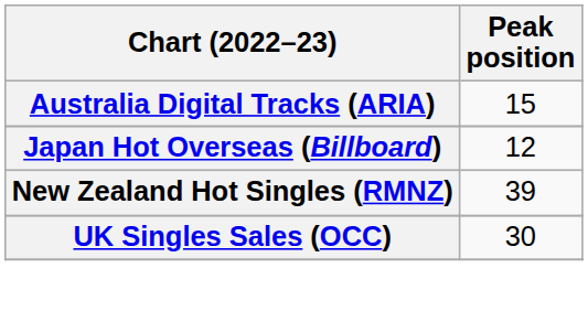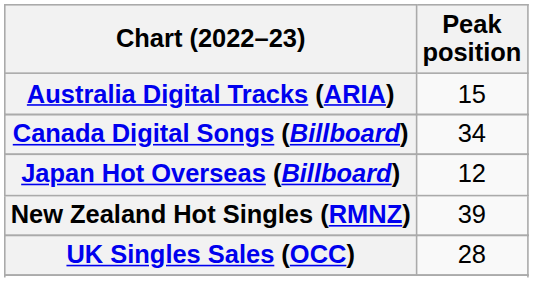+ row: Canada Digital Songs (Billboard) | 34
UK Singles Sales (OCC) | Peak position: 30 -> 28
